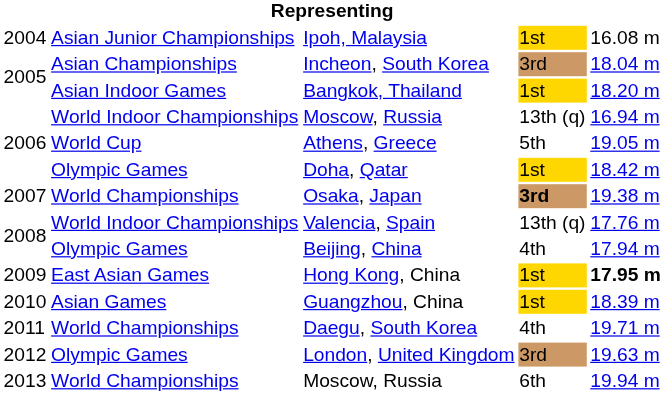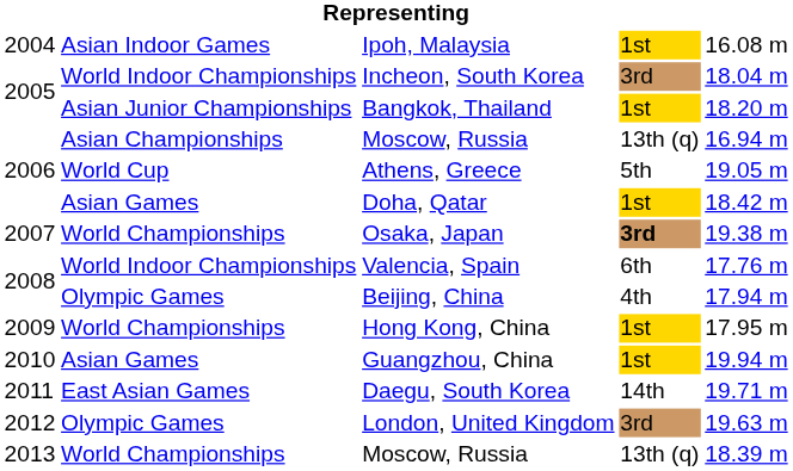Ipoh, Malaysia | column 2: Asian Junior Championships -> Asian Indoor Games
Incheon, South Korea | column 2: Asian Championships -> World Indoor Championships
Bangkok, Thailand | column 2: Asian Indoor Games -> Asian Junior Championships
2006 / Moscow, Russia | column 2: World Indoor Championships -> Asian Championships
Doha, Qatar | column 2: Olympic Games -> Asian Games
Valencia, Spain | column 4: 13th (q) -> 6th
Hong Kong, China | column 2: East Asian Games -> World Championships
Hong Kong, China | column 5: bold -> normal
Guangzhou, China | column 5: 18.39 m -> 19.94 m
Daegu, South Korea | column 2: World Championships -> East Asian Games
Daegu, South Korea | column 4: 4th -> 14th
2013 / Moscow, Russia | column 4: 6th -> 13th (q)
2013 / Moscow, Russia | column 5: 19.94 m -> 18.39 m
